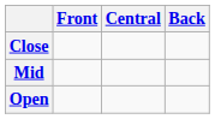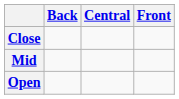columns swapped: Front <-> Back
